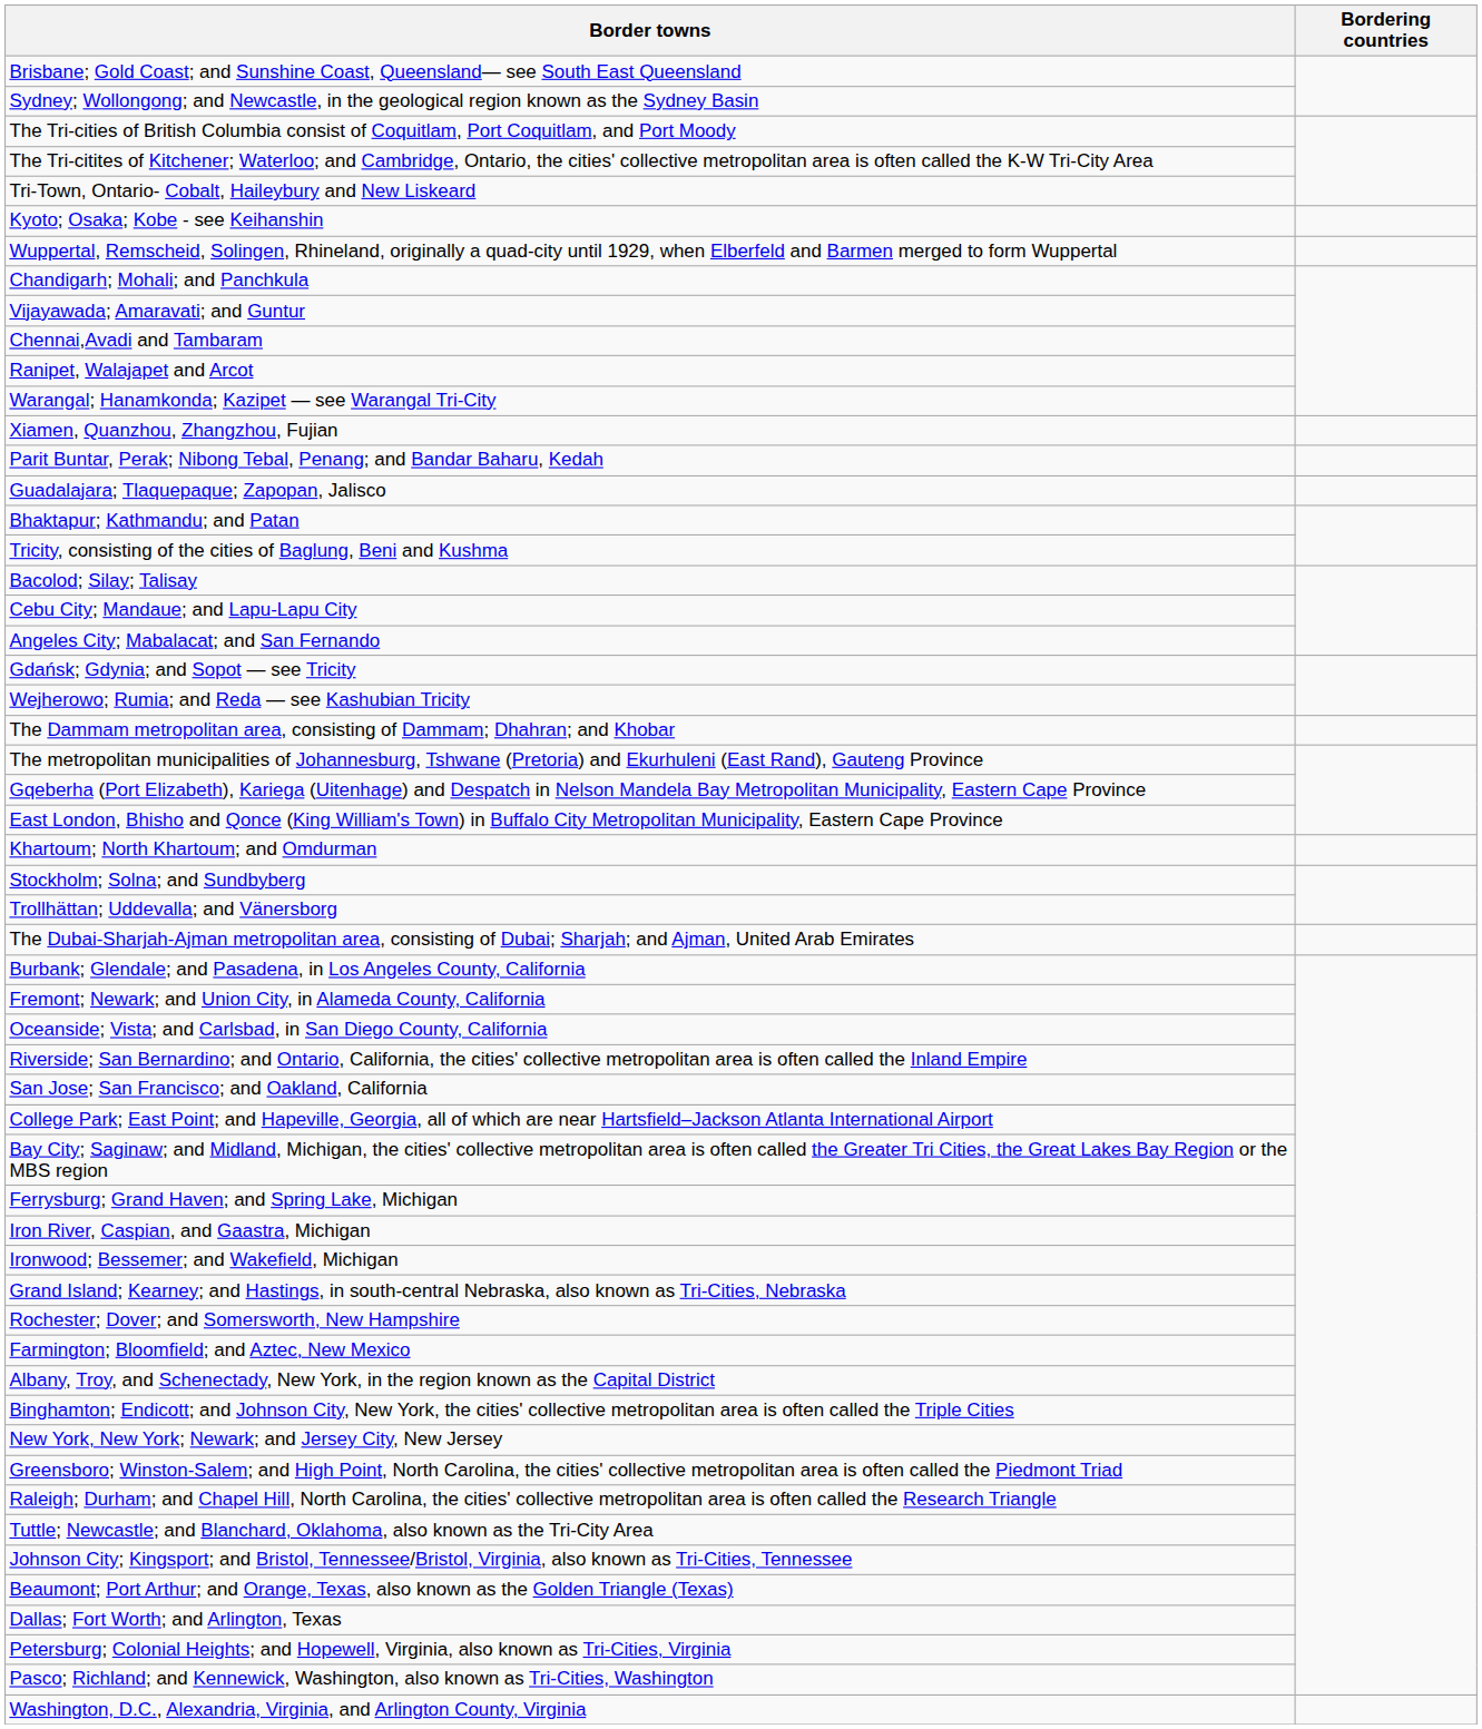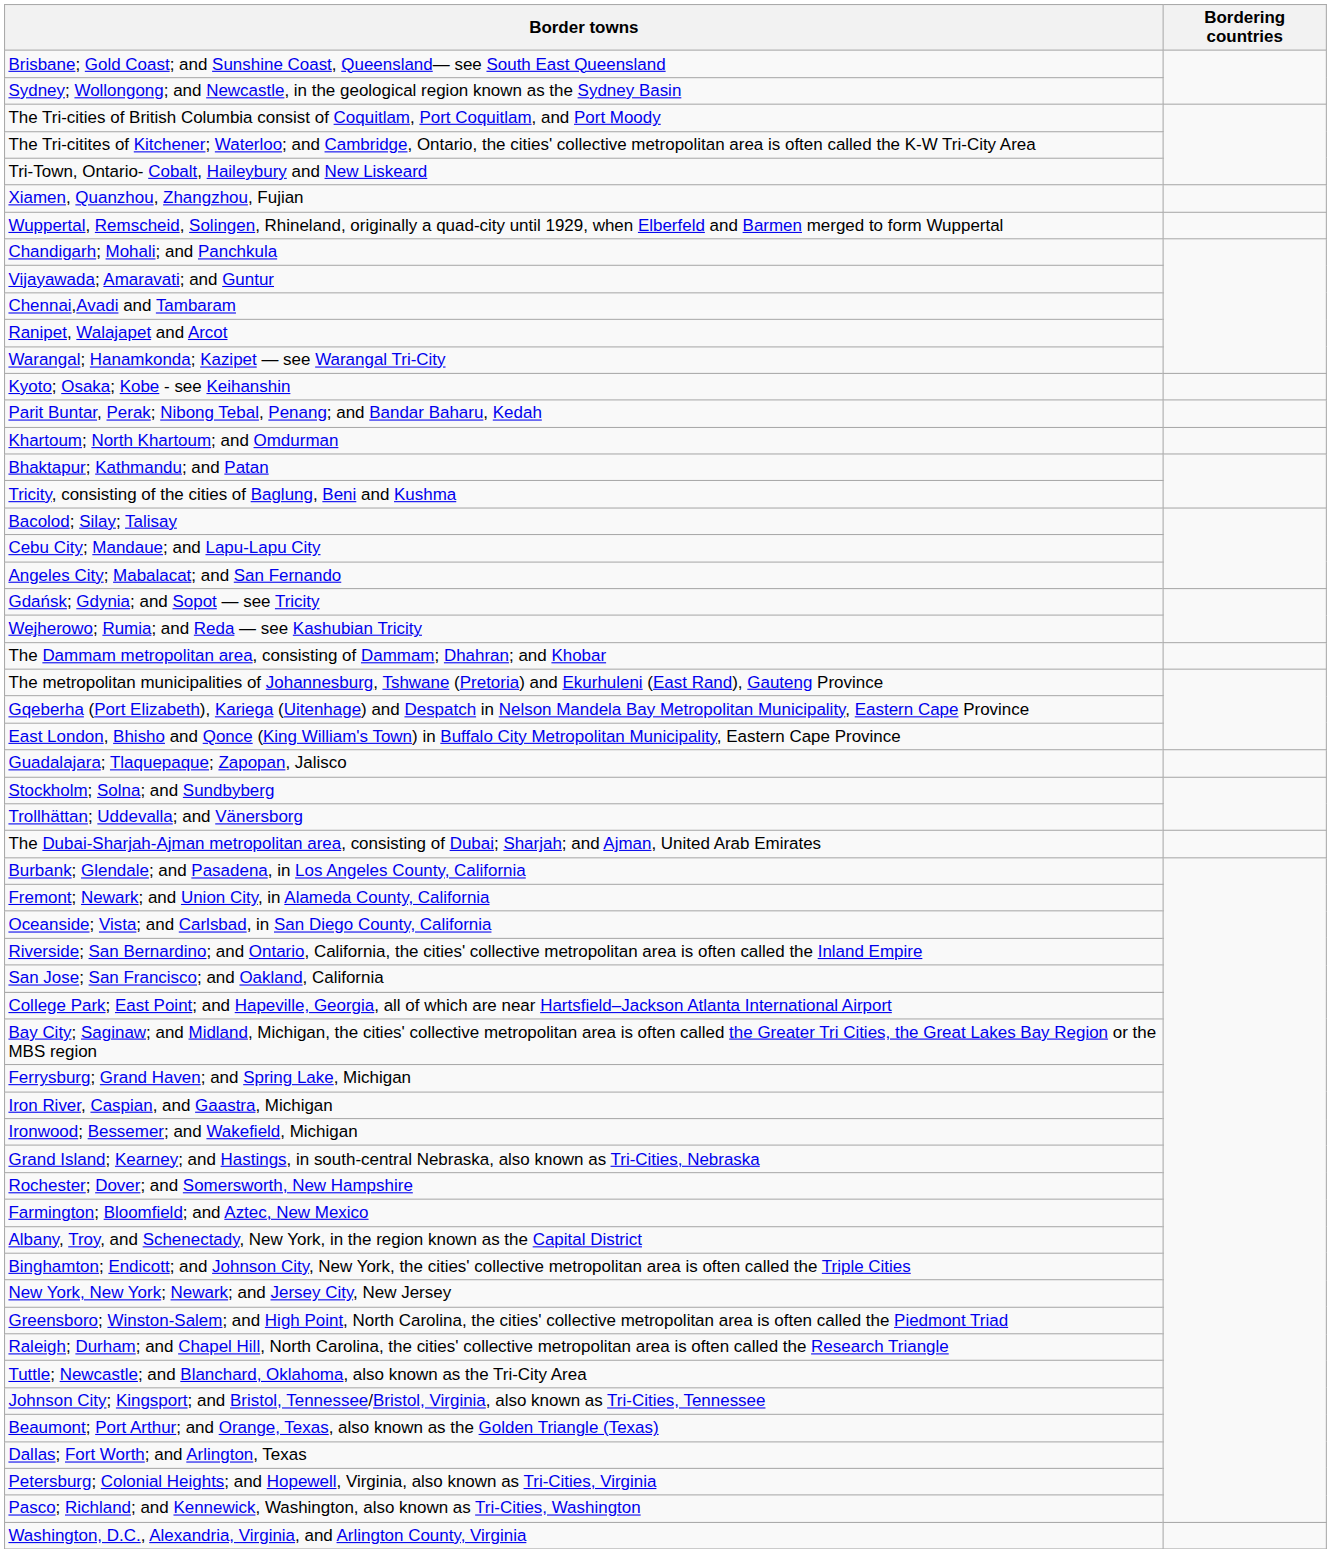rows swapped: Xiamen, Quanzhou, Zhangzhou, Fujian <-> Kyoto; Osaka; Kobe - see Keihanshin
rows swapped: Guadalajara; Tlaquepaque; Zapopan, Jalisco <-> Khartoum; North Khartoum; and Omdurman
